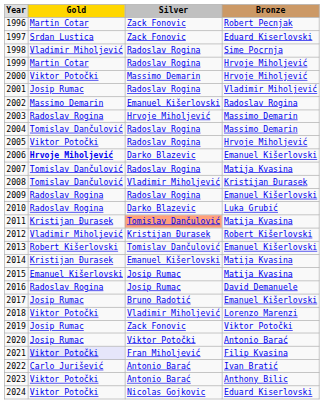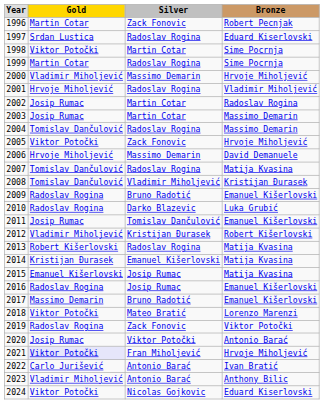1997 | column 3: Zack Fonovic -> Radoslav Rogina
1998 | column 2: Vladimir Miholjević -> Viktor Potočki
1998 | column 3: Radoslav Rogina -> Martin Cotar
1999 | column 4: Hrvoje Miholjević -> Sime Pocrnja
2000 | column 2: Viktor Potočki -> Vladimir Miholjević
2001 | column 2: Josip Rumac -> Hrvoje Miholjević
2002 | column 2: Massimo Demarin -> Josip Rumac
2002 | column 3: Emanuel Kišerlovski -> Martin Cotar
2003 | column 2: Radoslav Rogina -> Josip Rumac
2003 | column 3: Hrvoje Miholjević -> Martin Cotar
2005 | column 3: Radoslav Rogina -> Zack Fonovic
2006 | column 2: bold -> normal
2006 | column 3: Darko Blazevic -> Massimo Demarin
2006 | column 4: Emanuel Kišerlovski -> David Demanuele
2009 | column 3: Radoslav Rogina -> Bruno Radotić
2011 | column 2: Kristijan Đurasek -> Josip Rumac
2011 | column 3: lightsalmon background -> no background
2011 | column 4: Matija Kvasina -> Emanuel Kišerlovski
2013 | column 3: Tomislav Dančulović -> Radoslav Rogina
2013 | column 4: Emanuel Kišerlovski -> Matija Kvasina
2016 | column 4: David Demanuele -> Emanuel Kišerlovski
2017 | column 2: Josip Rumac -> Massimo Demarin
2018 | column 3: Vladimir Miholjević -> Mateo Bratić
2019 | column 2: Josip Rumac -> Radoslav Rogina
2021 | column 4: Filip Kvasina -> Hrvoje Miholjević
2023 | column 2: Viktor Potočki -> Vladimir Miholjević
